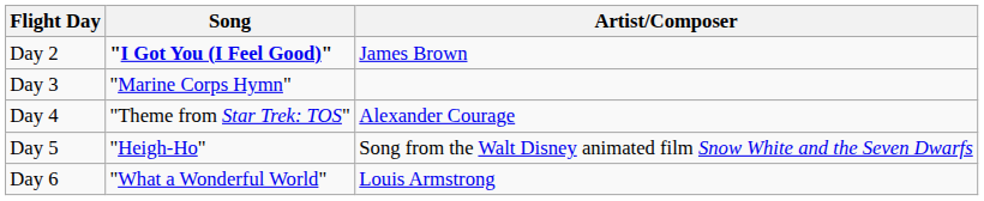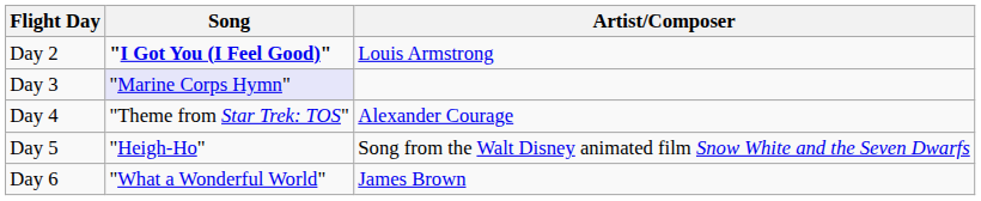Day 2 | Artist/Composer: James Brown -> Louis Armstrong
Day 3 | Song: no background -> lavender background
Day 6 | Artist/Composer: Louis Armstrong -> James Brown
